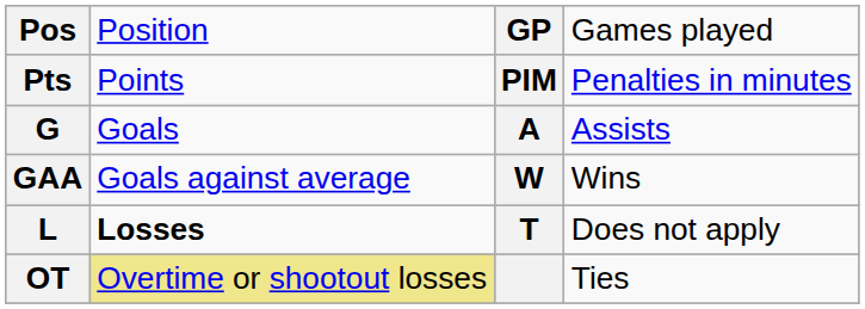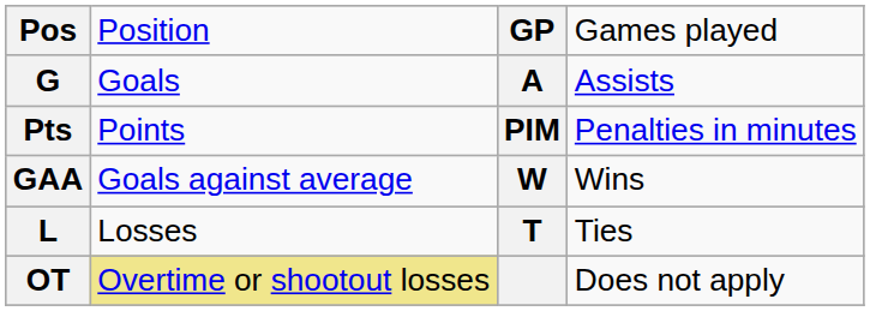rows swapped: G <-> Pts
L | column 2: bold -> normal
L | column 4: Does not apply -> Ties
OT | column 4: Ties -> Does not apply
